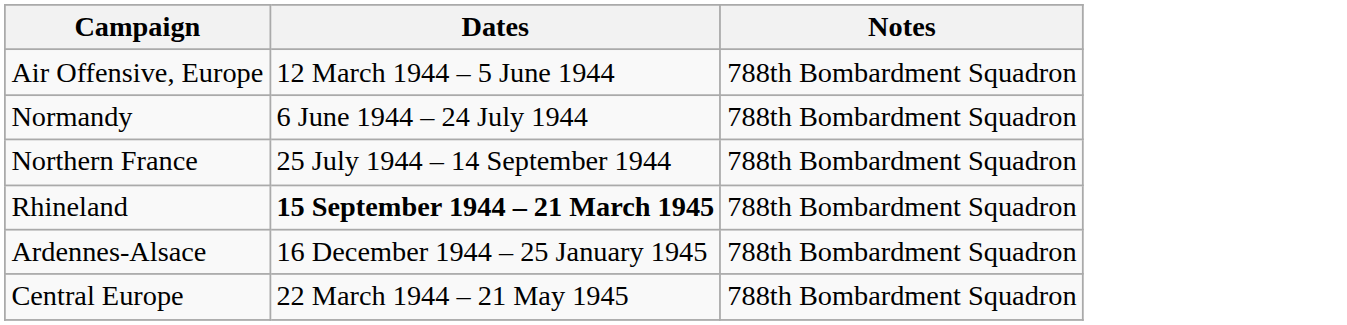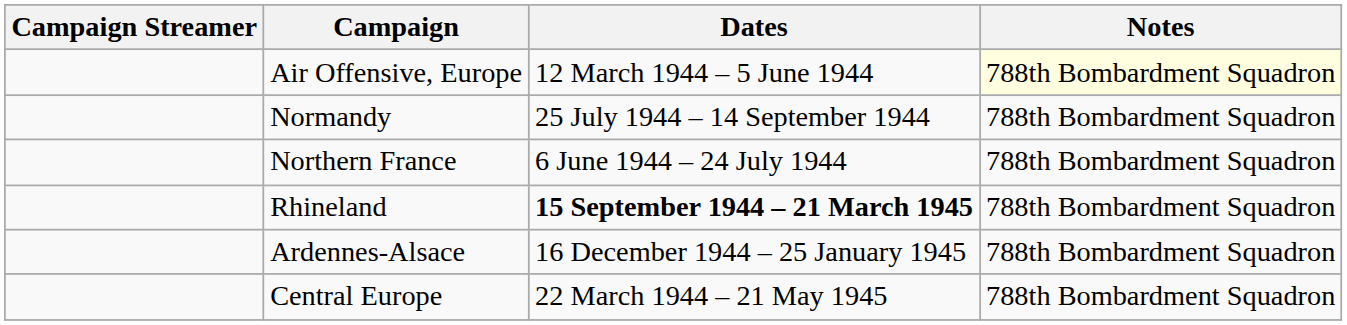+ column: Campaign Streamer
Air Offensive, Europe | Notes: no background -> lightyellow background
Normandy | Dates: 6 June 1944 – 24 July 1944 -> 25 July 1944 – 14 September 1944
Northern France | Dates: 25 July 1944 – 14 September 1944 -> 6 June 1944 – 24 July 1944
